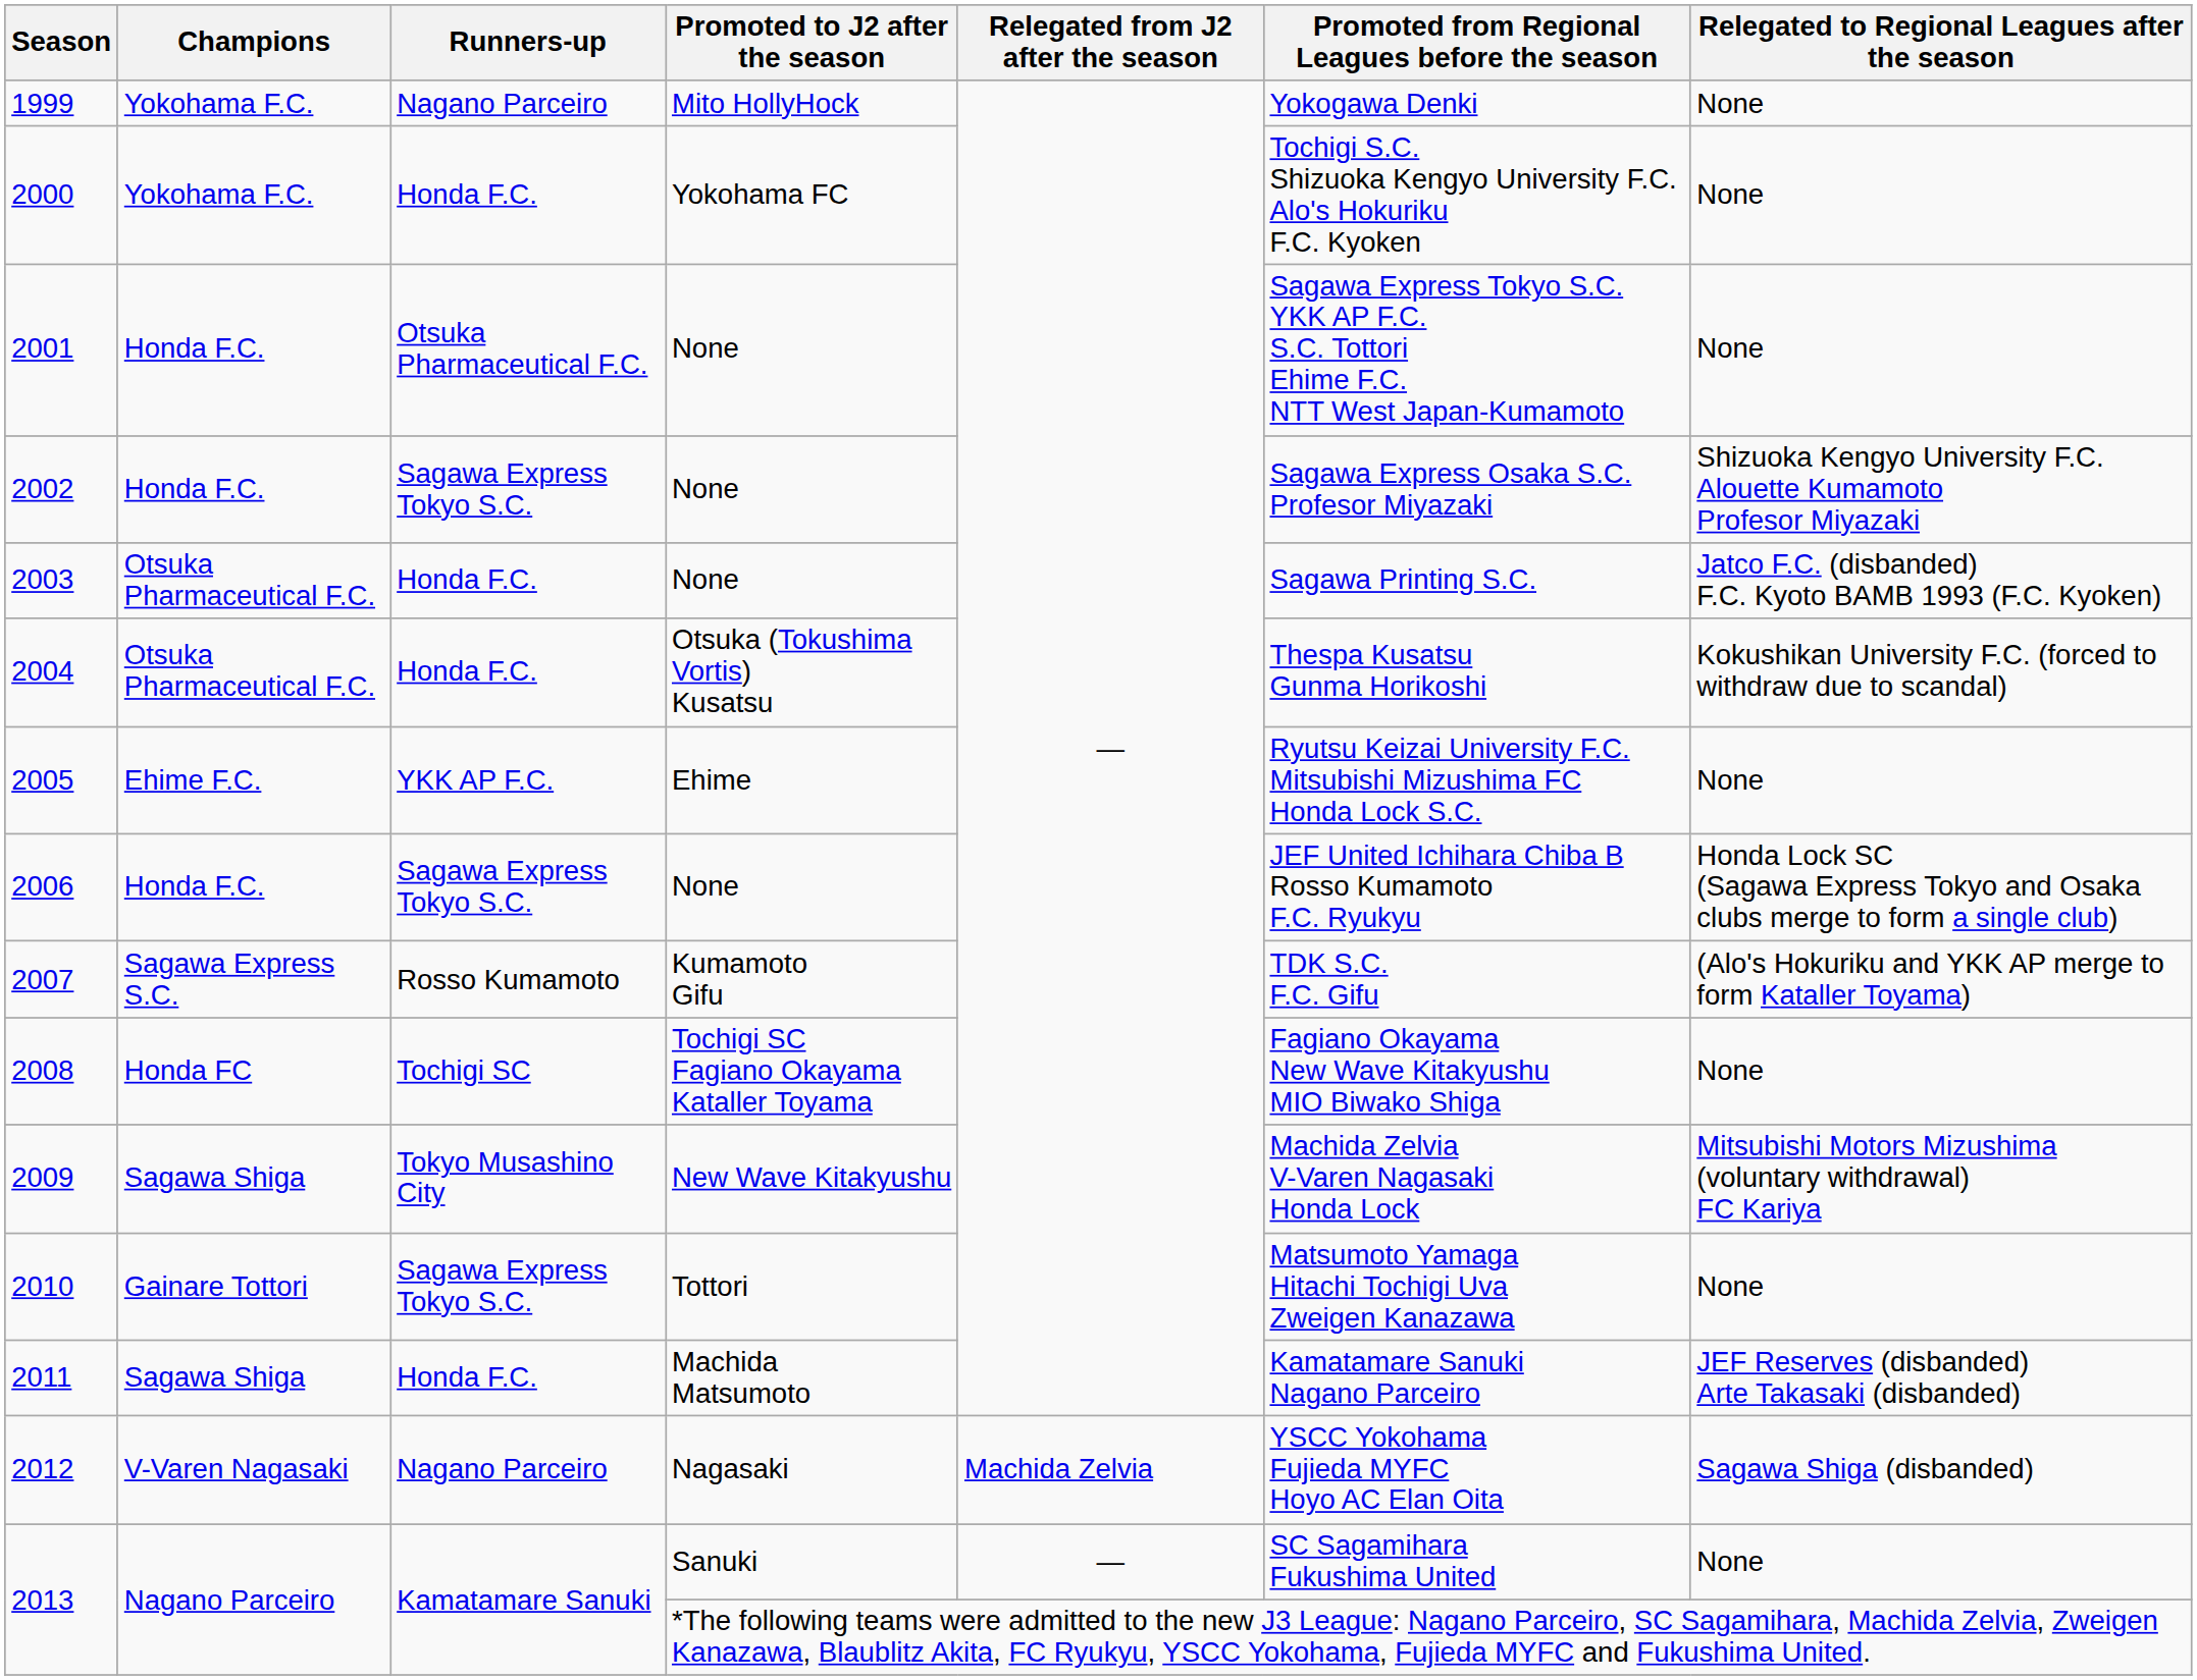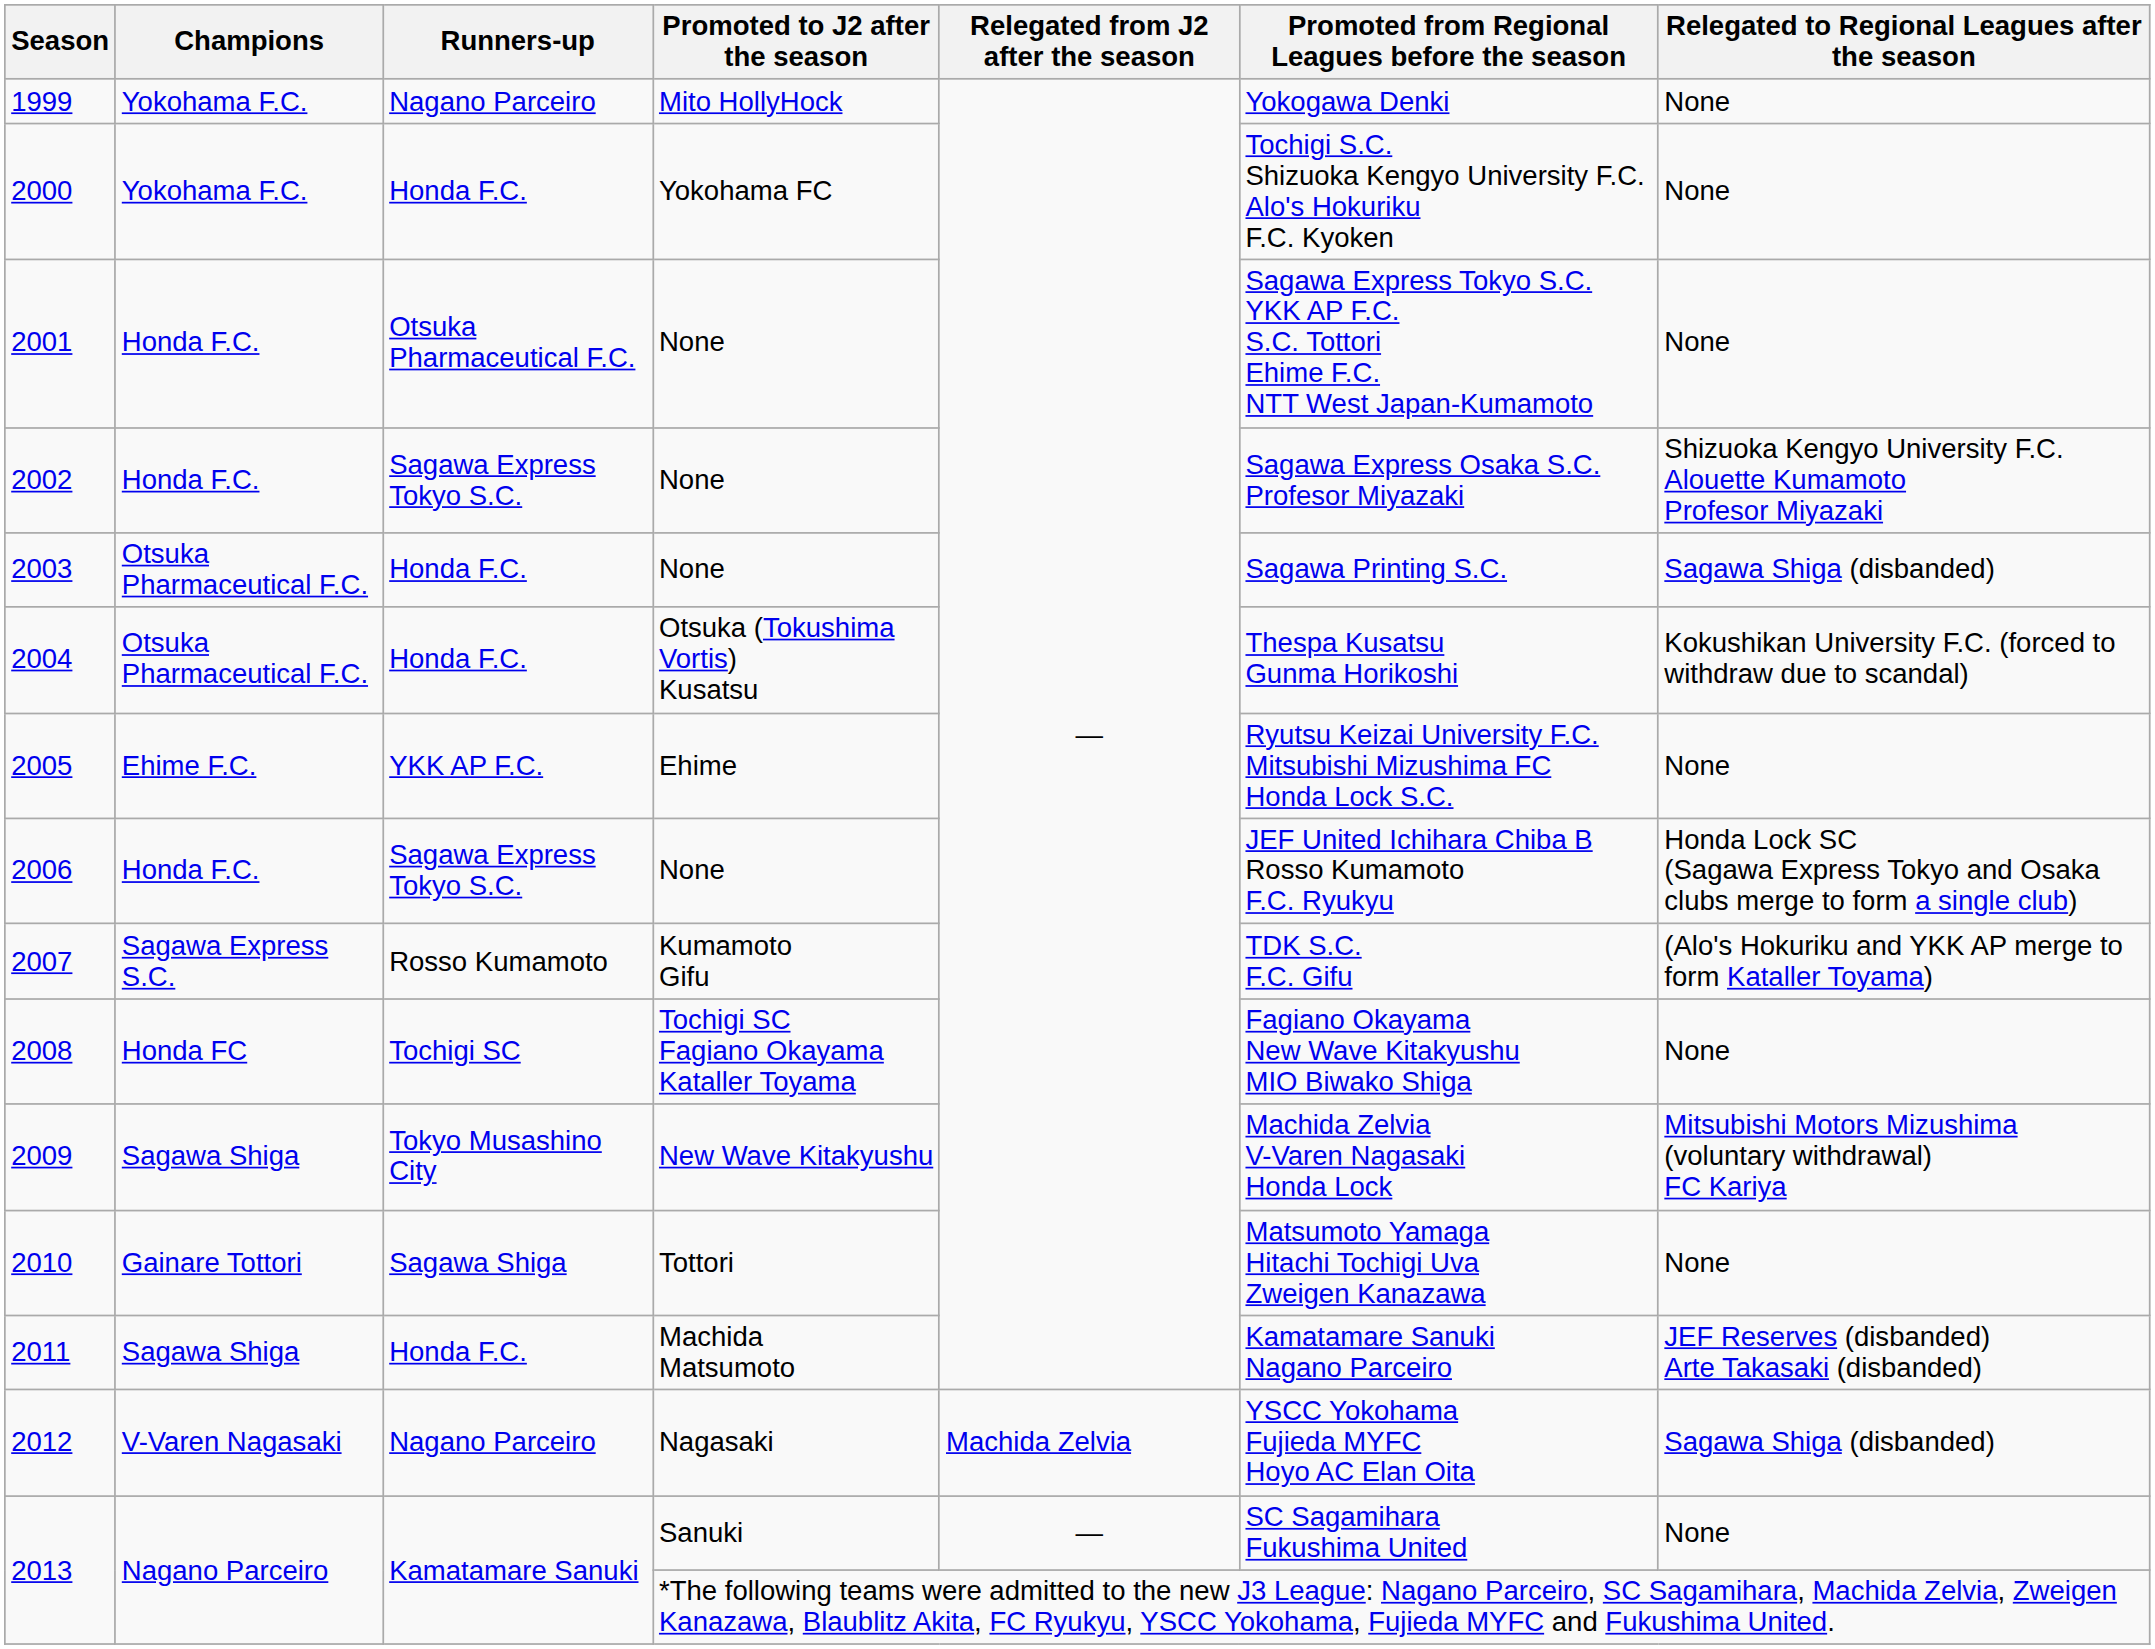2003 | Relegated to Regional Leagues after the season: Jatco F.C. (disbanded) F.C. Kyoto BAMB 1993 (F.C. Kyoken) -> Sagawa Shiga (disbanded)
2010 | Runners-up: Sagawa Express Tokyo S.C. -> Sagawa Shiga
